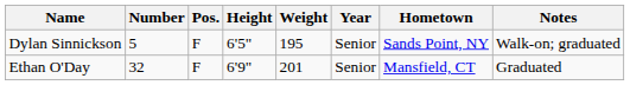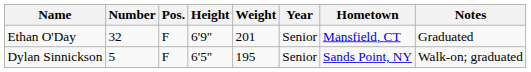rows swapped: Dylan Sinnickson <-> Ethan O'Day
